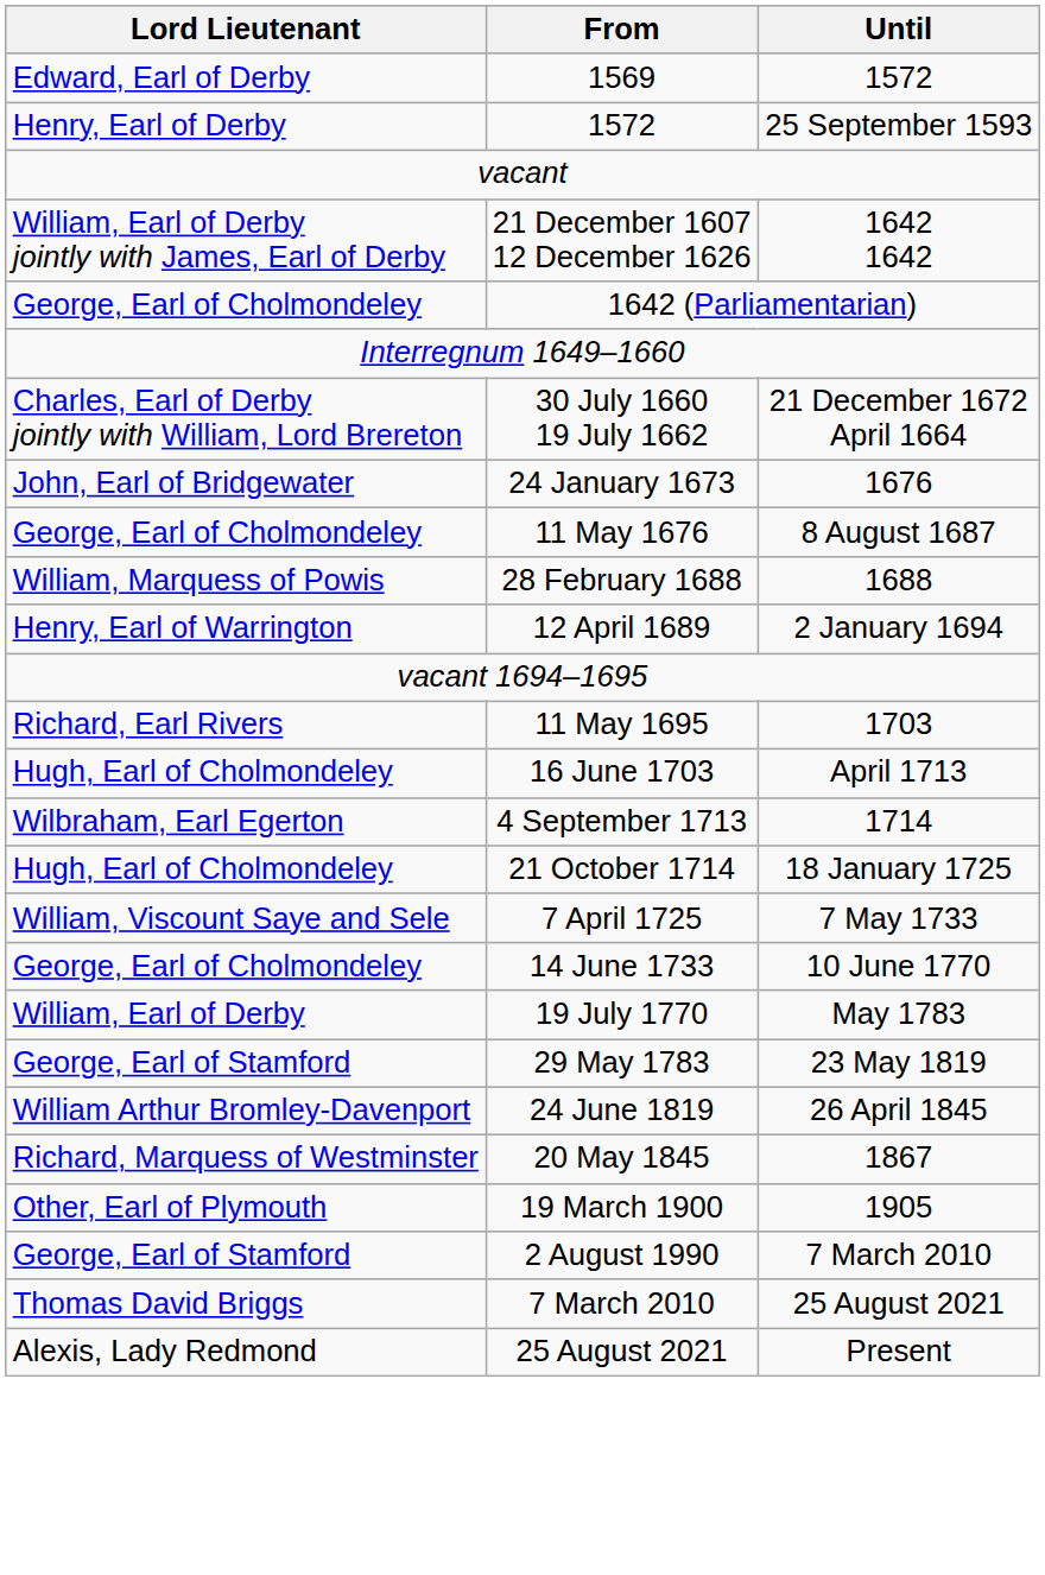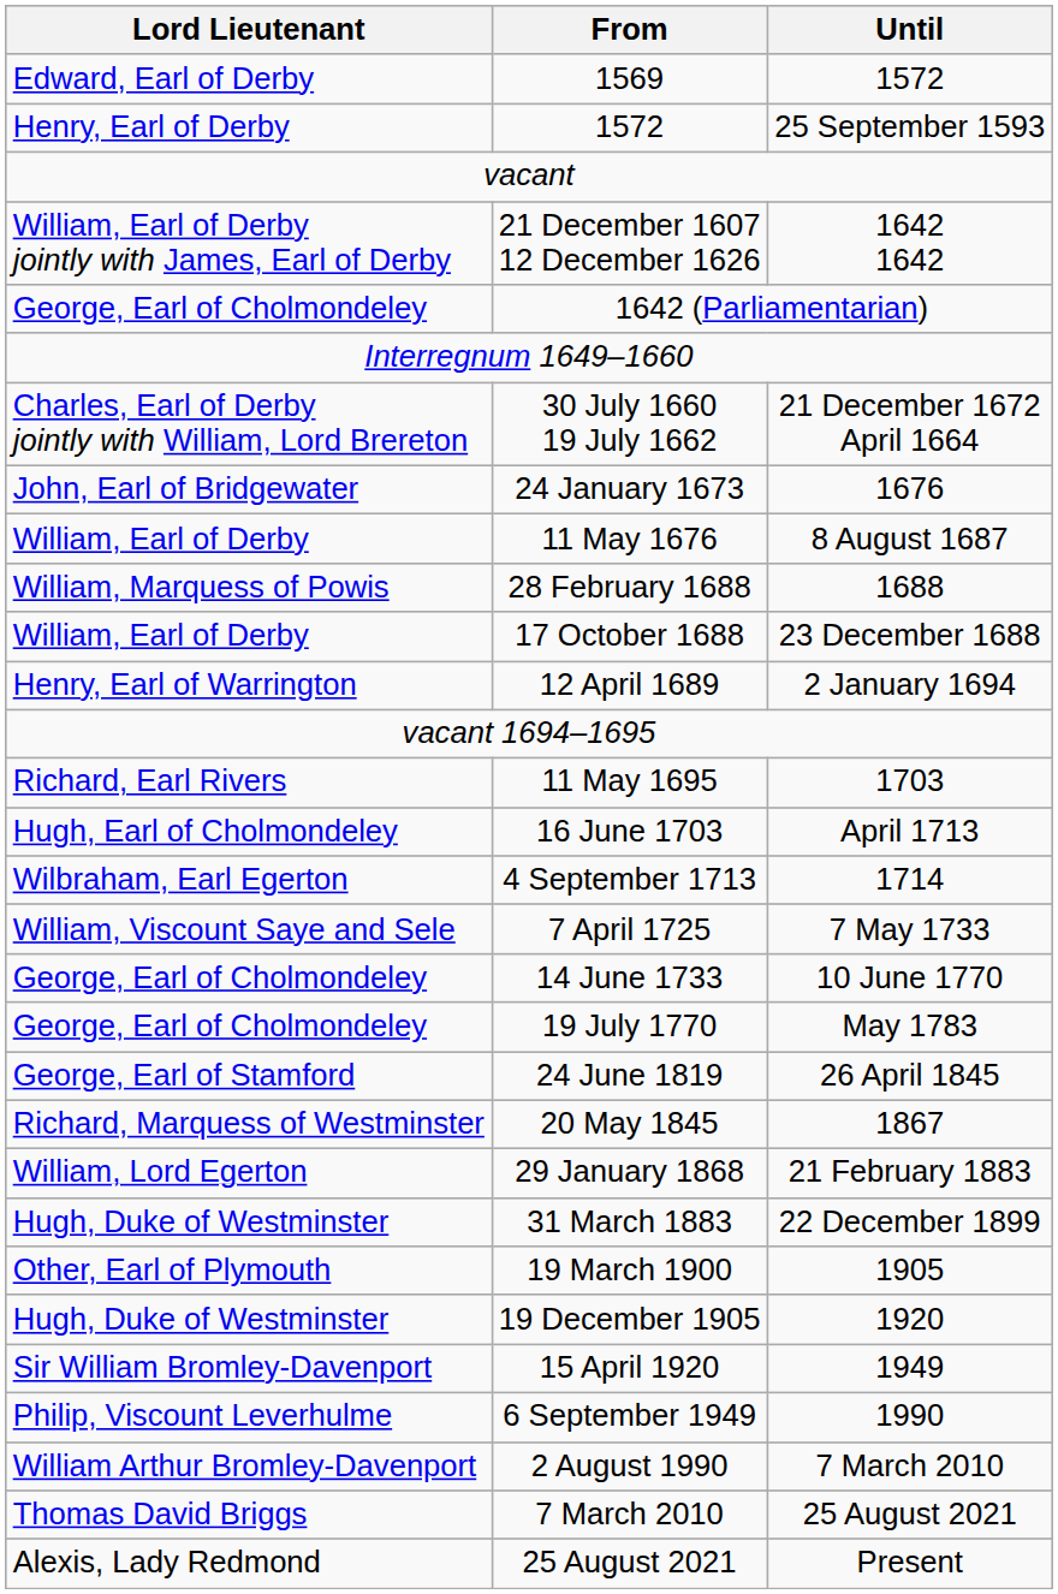11 May 1676 | Lord Lieutenant: George, Earl of Cholmondeley -> William, Earl of Derby
+ row: William, Earl of Derby | 17 October 1688 | 23 December 1688
- row: Hugh, Earl of Cholmondeley | 21 October 1714 | 18 January 1725
19 July 1770 | Lord Lieutenant: William, Earl of Derby -> George, Earl of Cholmondeley
- row: George, Earl of Stamford | 29 May 1783 | 23 May 1819
24 June 1819 | Lord Lieutenant: William Arthur Bromley-Davenport -> George, Earl of Stamford
+ row: William, Lord Egerton | 29 January 1868 | 21 February 1883
+ row: Hugh, Duke of Westminster | 31 March 1883 | 22 December 1899
+ row: Hugh, Duke of Westminster | 19 December 1905 | 1920
+ row: Sir William Bromley-Davenport | 15 April 1920 | 1949
+ row: Philip, Viscount Leverhulme | 6 September 1949 | 1990
2 August 1990 | Lord Lieutenant: George, Earl of Stamford -> William Arthur Bromley-Davenport
